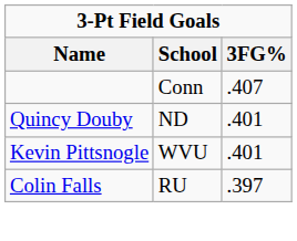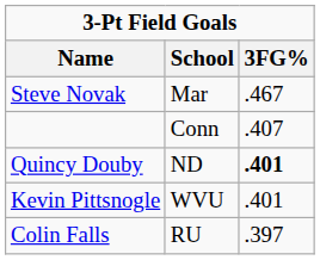+ row: Steve Novak | Mar | .467
Quincy Douby | 3FG%: normal -> bold
